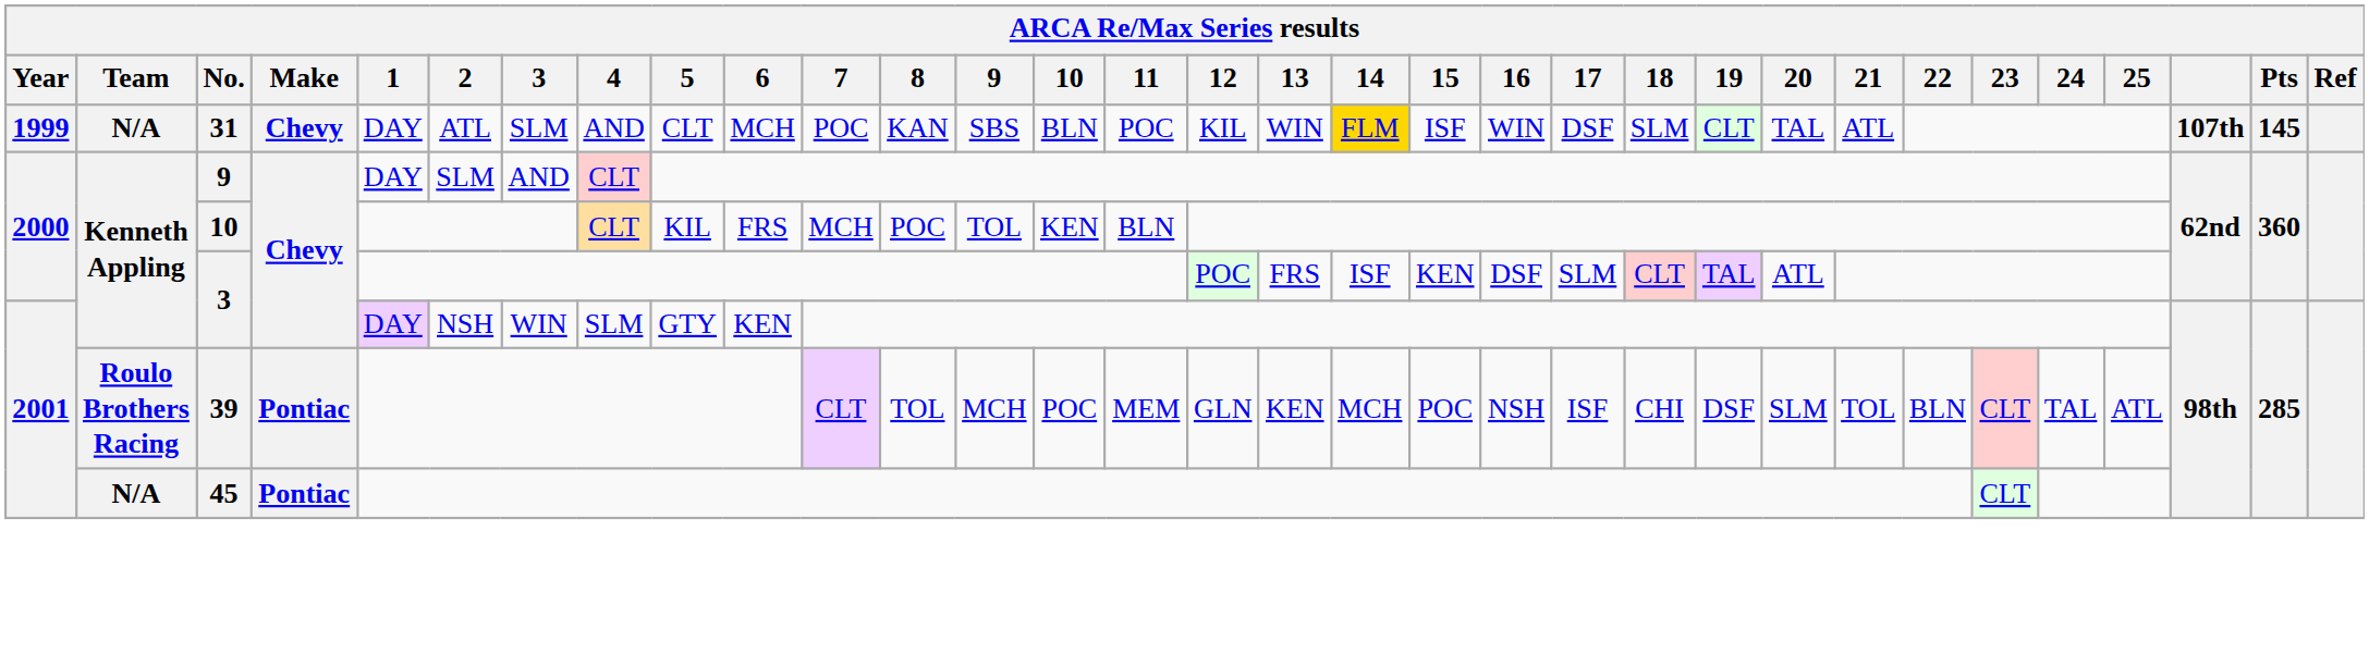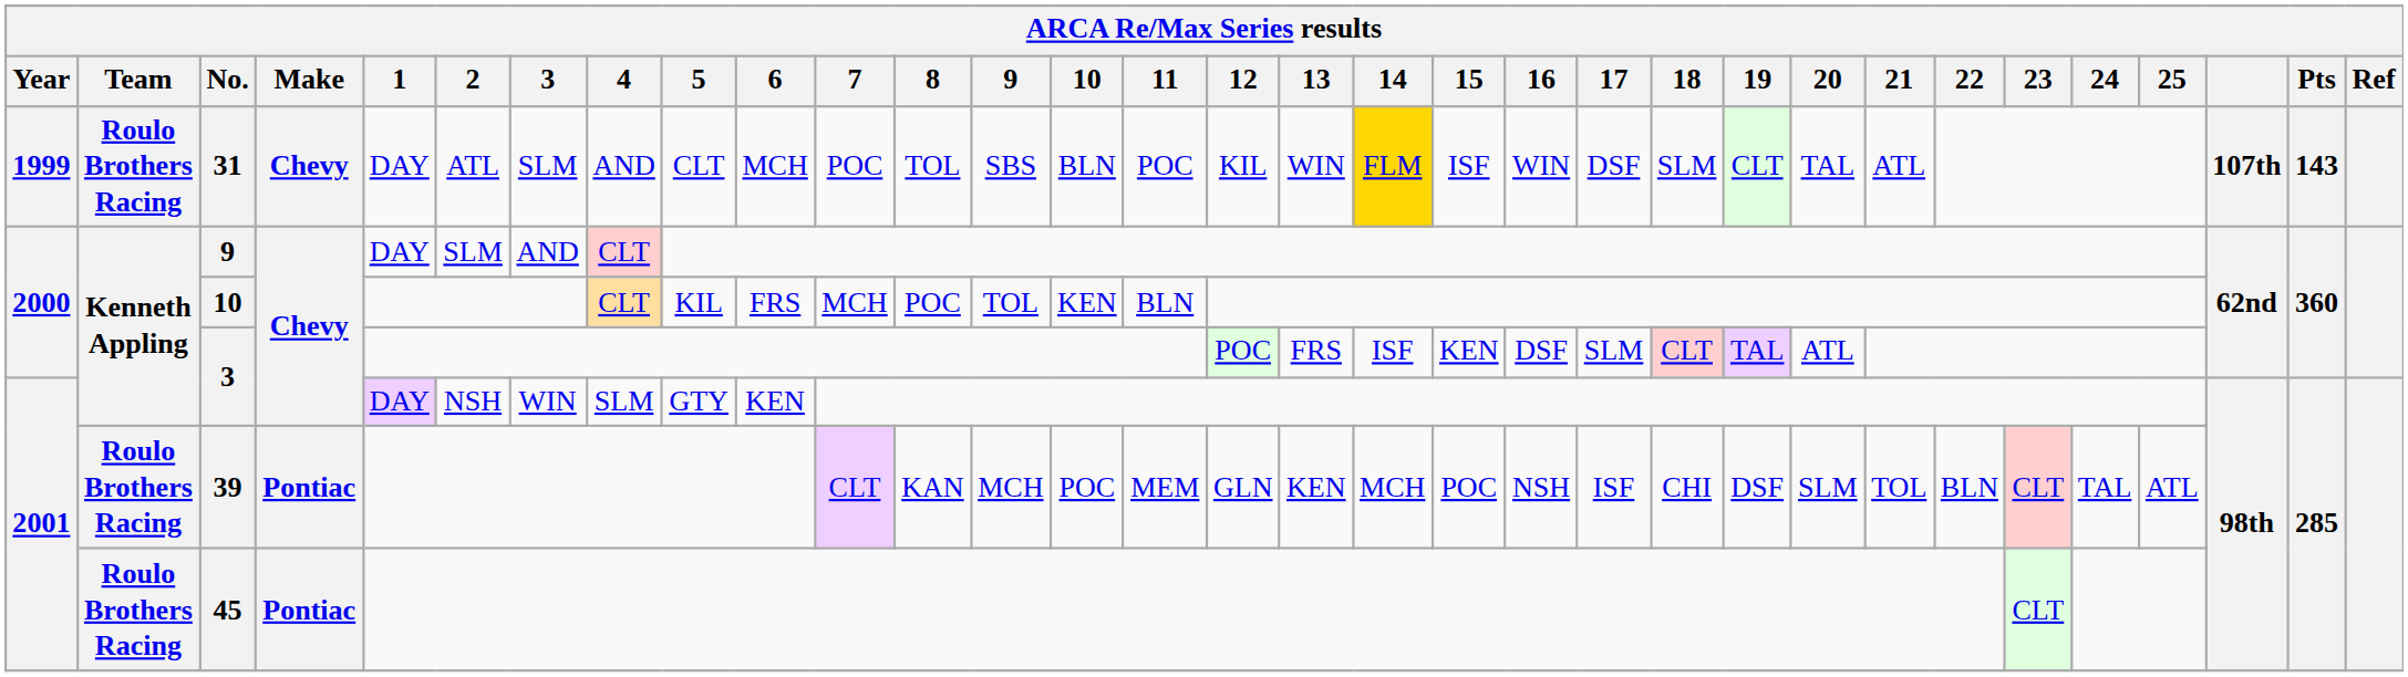31 | Team: N/A -> Roulo Brothers Racing
31 | 8: KAN -> TOL
31 | Pts: 145 -> 143
39 | 8: TOL -> KAN
45 | Team: N/A -> Roulo Brothers Racing
